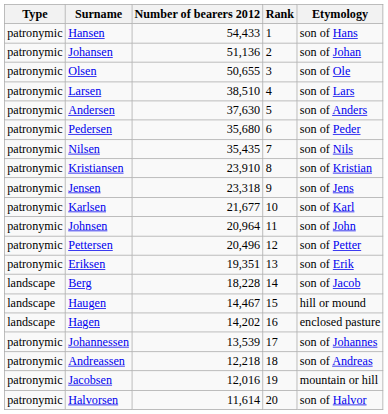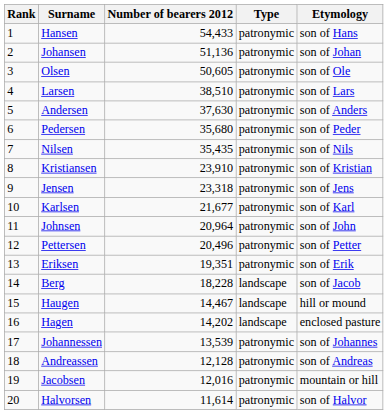columns swapped: Rank <-> Type
Olsen | Number of bearers 2012: 50,655 -> 50,605
Andreassen | Number of bearers 2012: 12,218 -> 12,128
